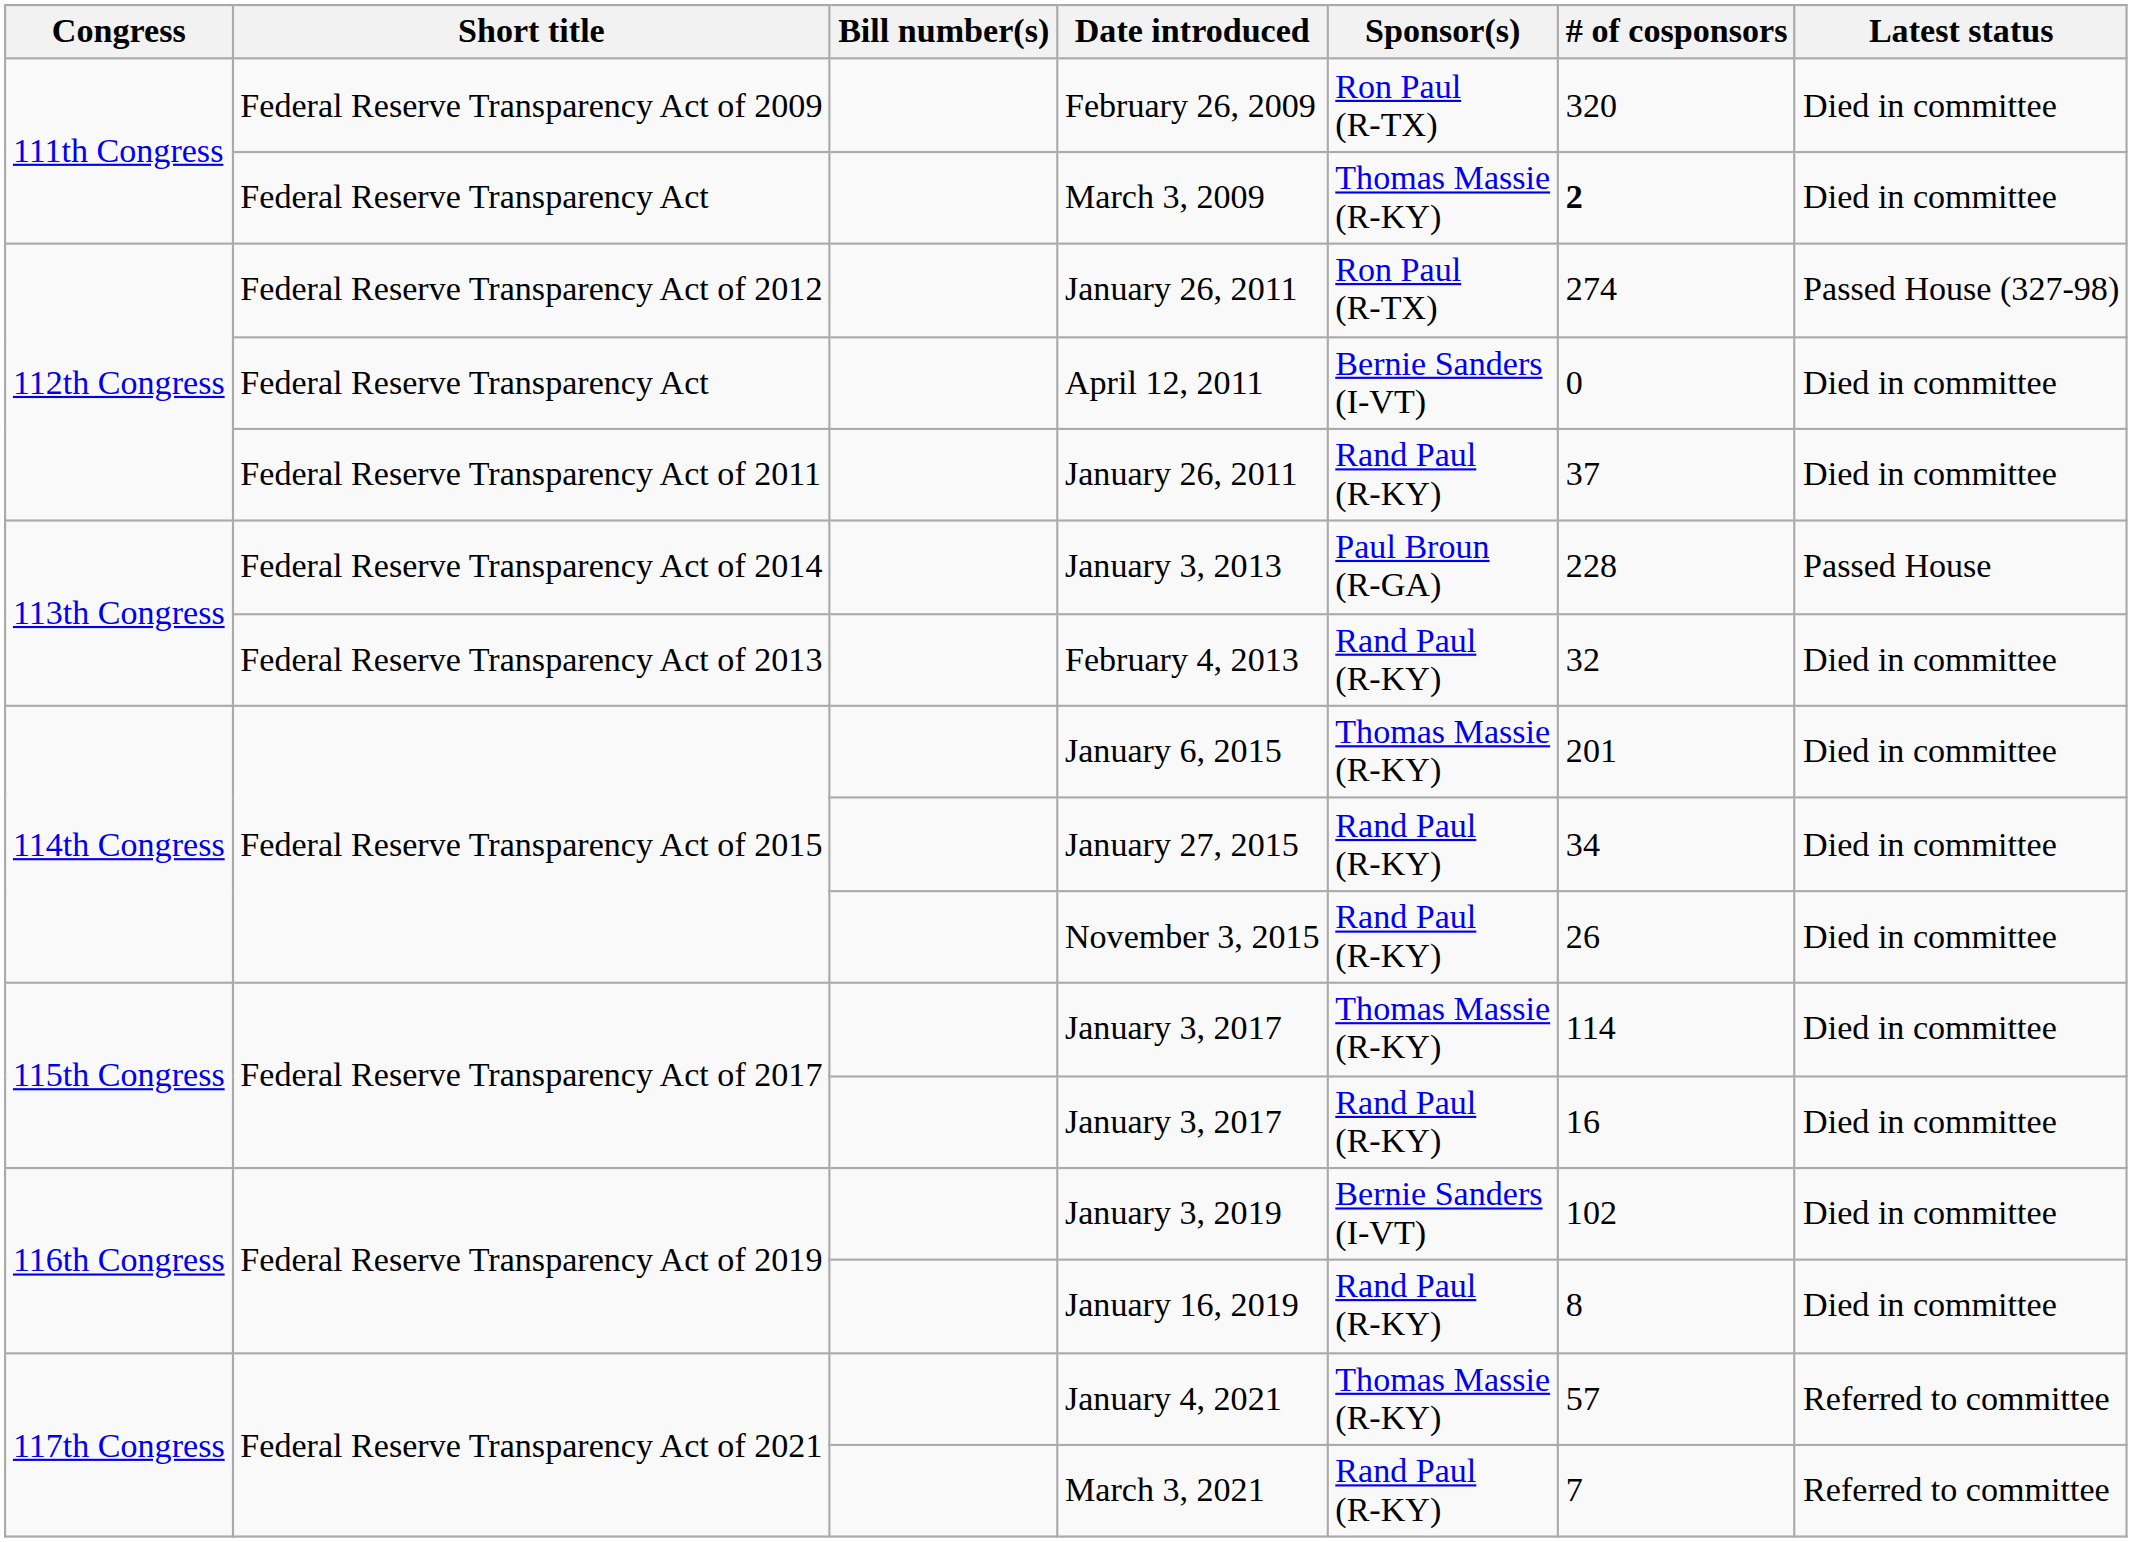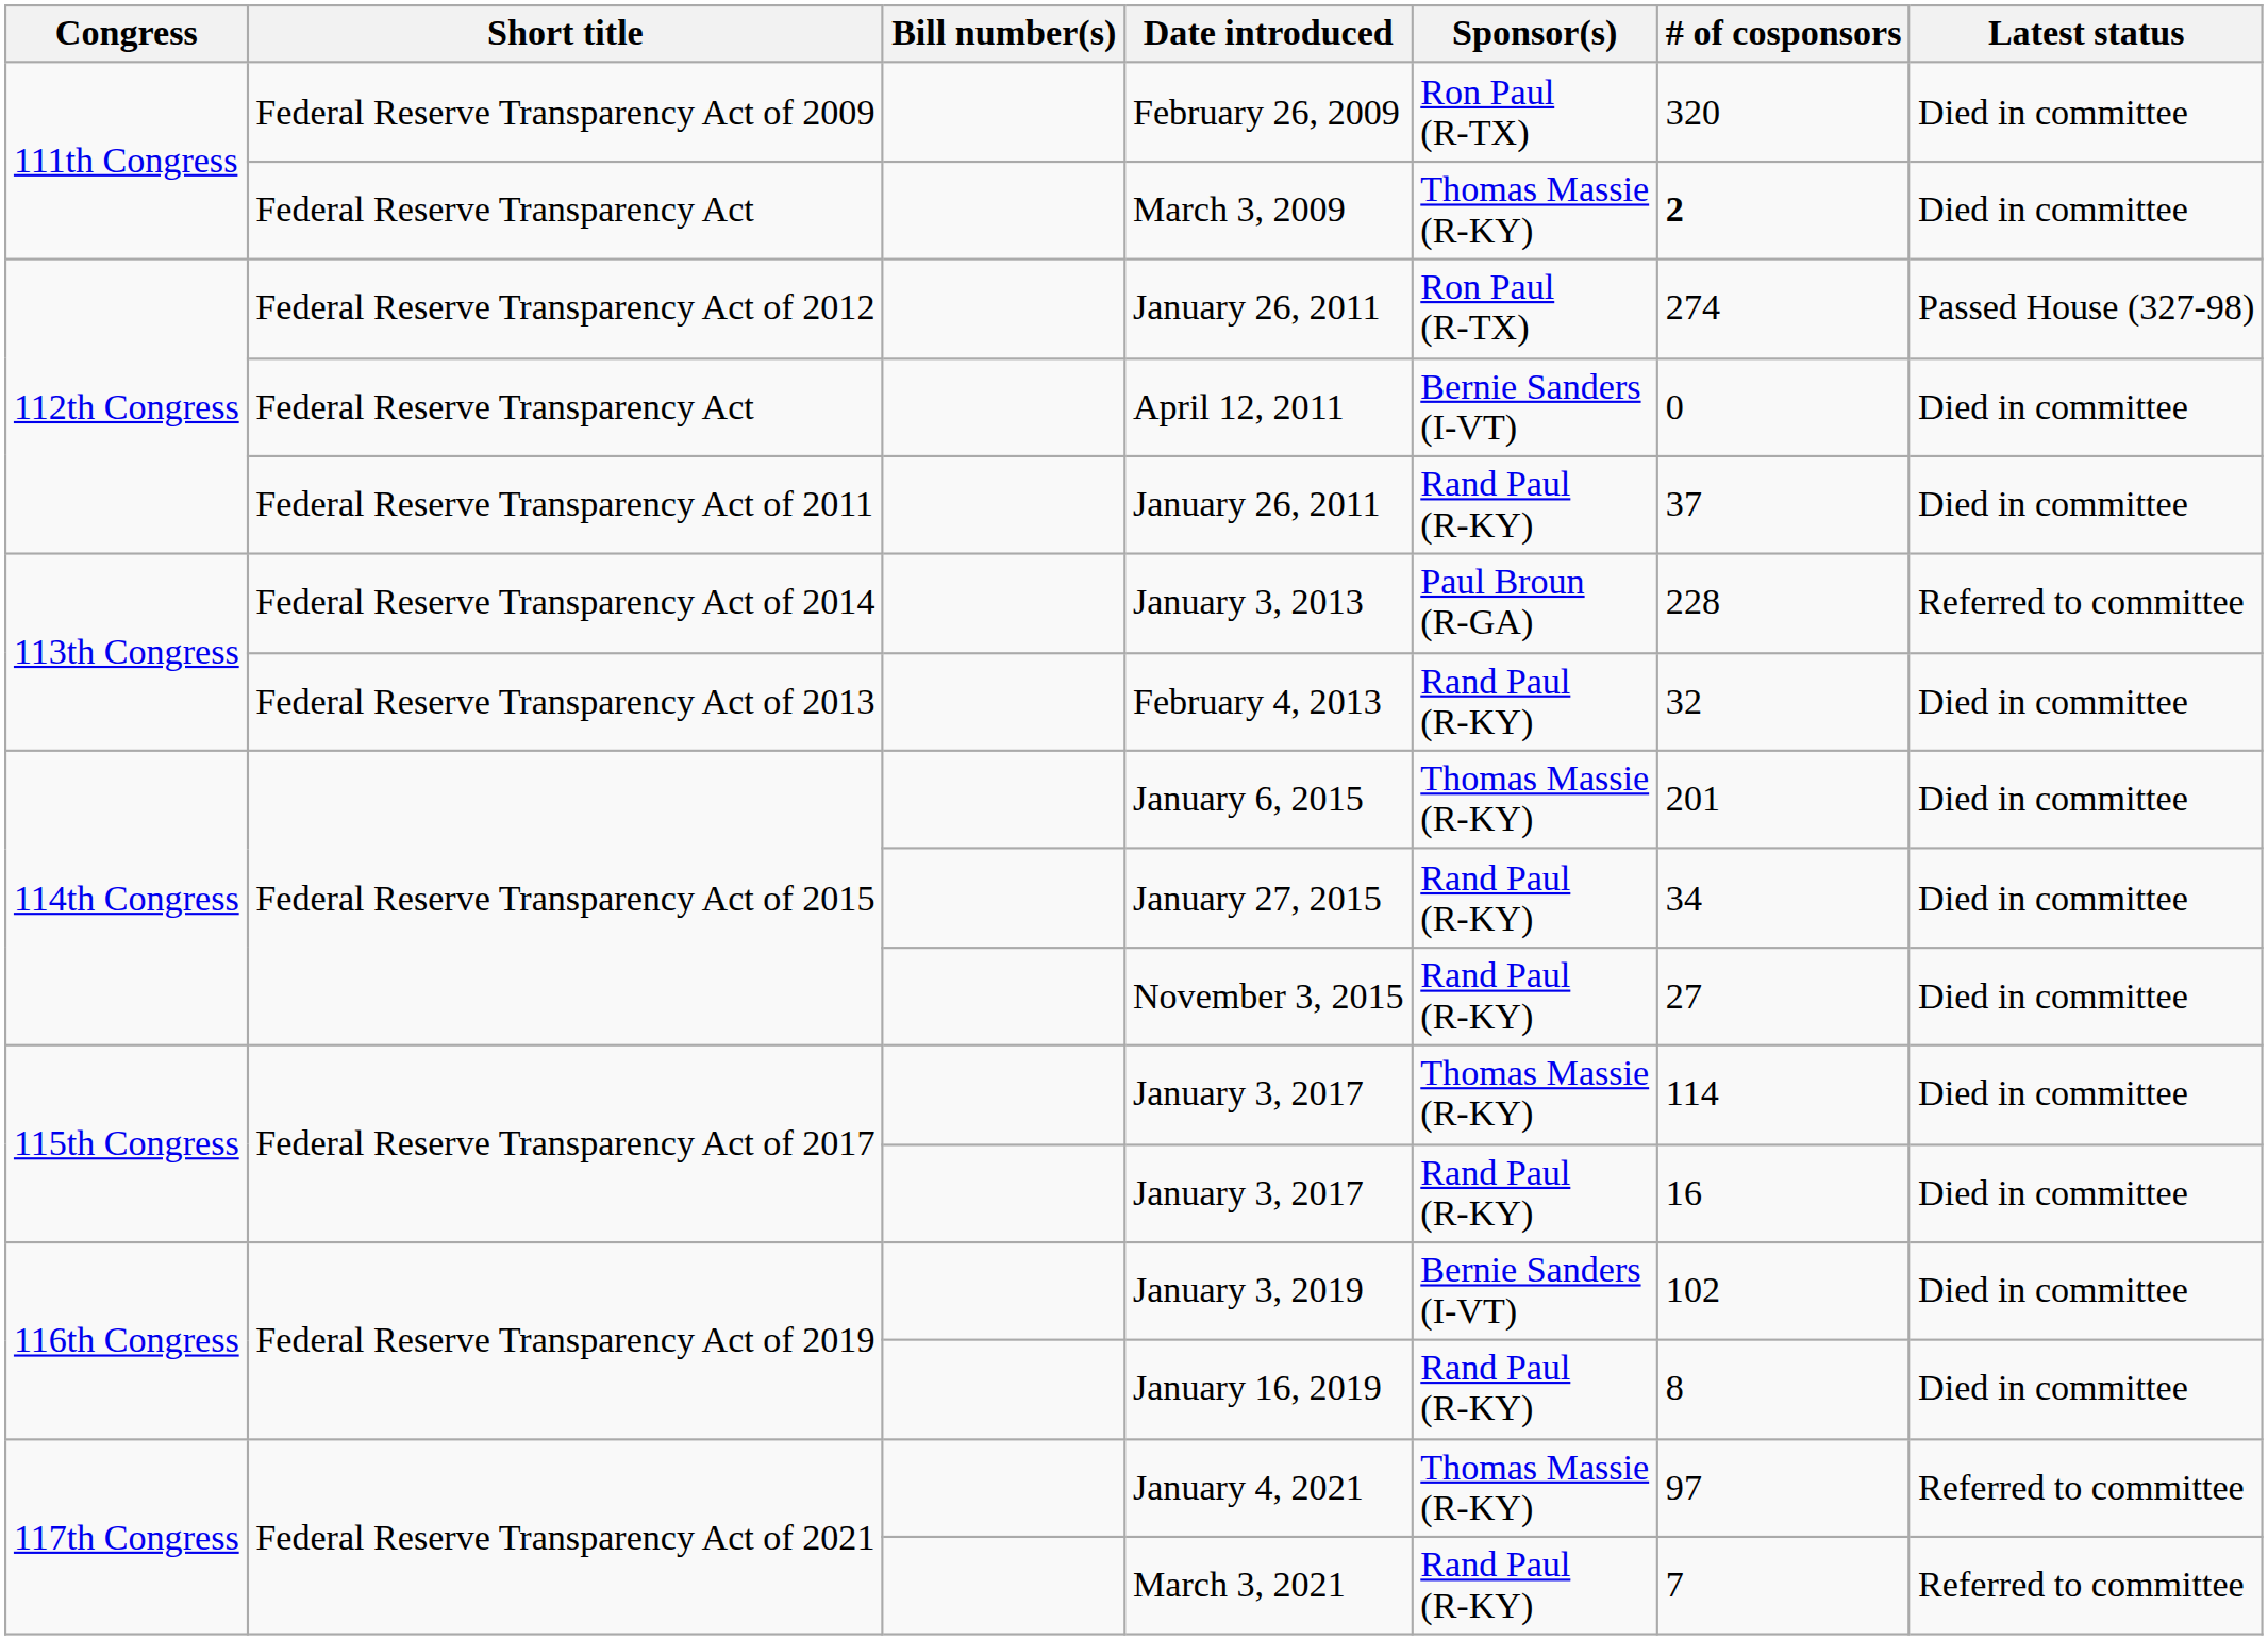January 3, 2013 | Latest status: Passed House -> Referred to committee
November 3, 2015 | # of cosponsors: 26 -> 27
January 4, 2021 | # of cosponsors: 57 -> 97
